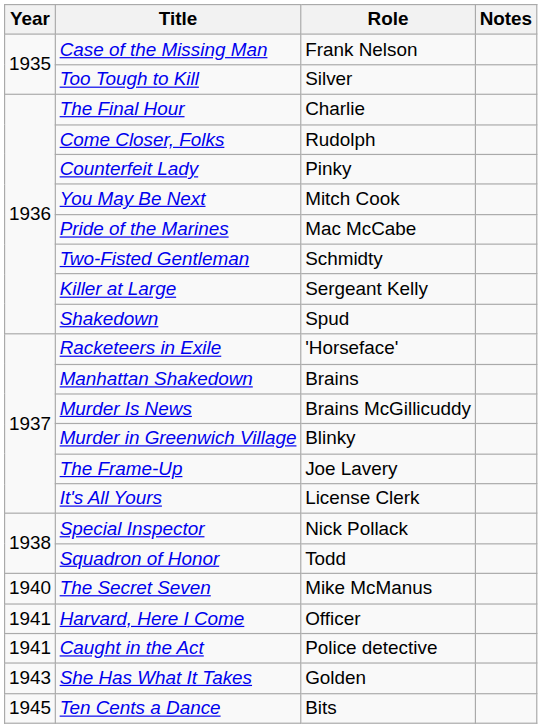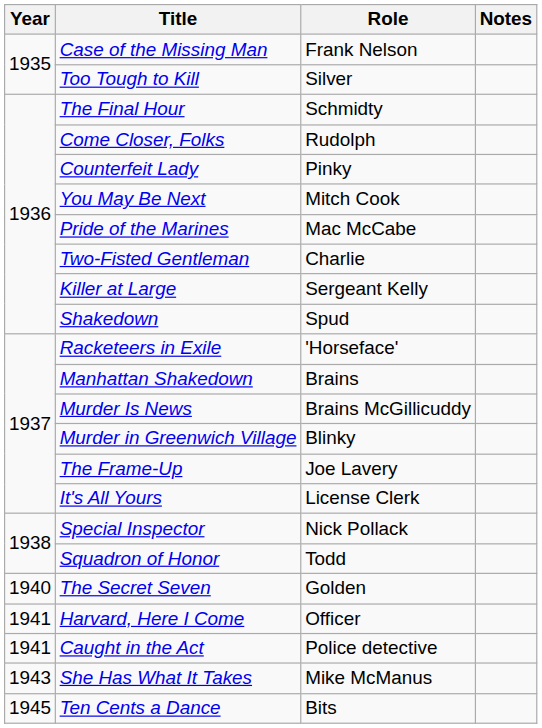The Final Hour | Role: Charlie -> Schmidty
Two-Fisted Gentleman | Role: Schmidty -> Charlie
The Secret Seven | Role: Mike McManus -> Golden
She Has What It Takes | Role: Golden -> Mike McManus
